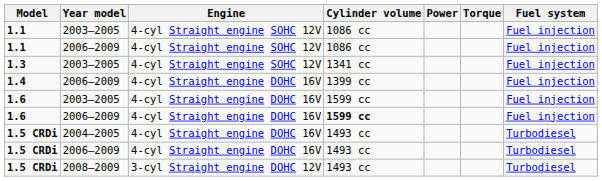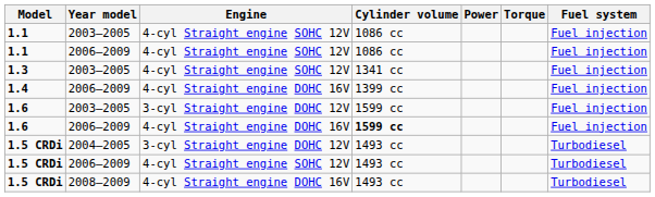1.6 / 2003–2005 | Engine: 4-cyl Straight engine DOHC 16V -> 3-cyl Straight engine DOHC 12V
1.5 CRDi / 2004–2005 | Engine: 4-cyl Straight engine DOHC 16V -> 3-cyl Straight engine DOHC 12V
1.5 CRDi / 2006–2009 | Engine: 4-cyl Straight engine DOHC 16V -> 4-cyl Straight engine SOHC 12V
1.5 CRDi / 2008–2009 | Engine: 3-cyl Straight engine DOHC 12V -> 4-cyl Straight engine DOHC 16V
